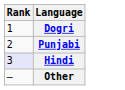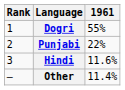+ column: 1961 | 55% | 22% | 11.6% | 11.4%
Hindi | Rank: lavender background -> no background
